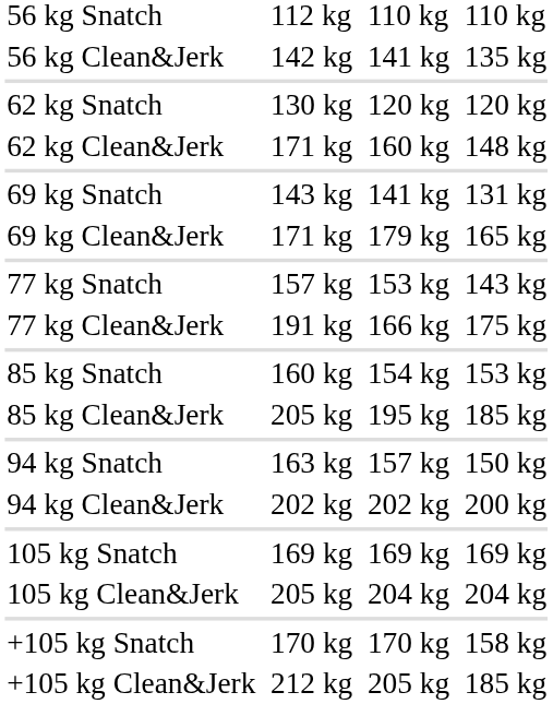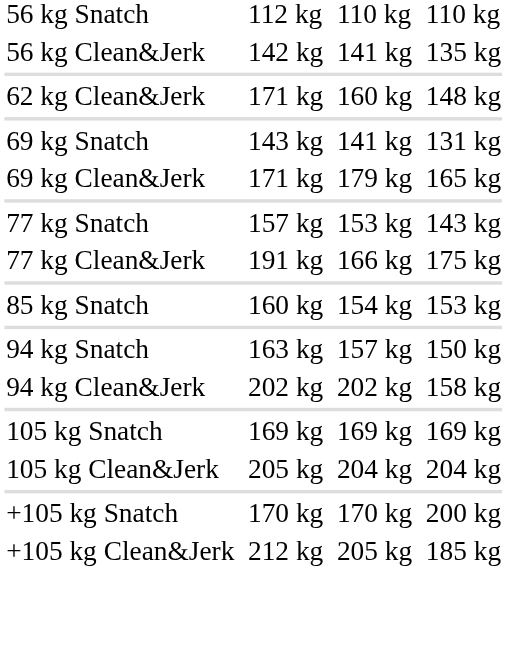- row: 62 kg Snatch | 130 kg | 120 kg | 120 kg
- row: 85 kg Clean&Jerk | 205 kg | 195 kg | 185 kg
94 kg Clean&Jerk | column 7: 200 kg -> 158 kg
+105 kg Snatch | column 7: 158 kg -> 200 kg
